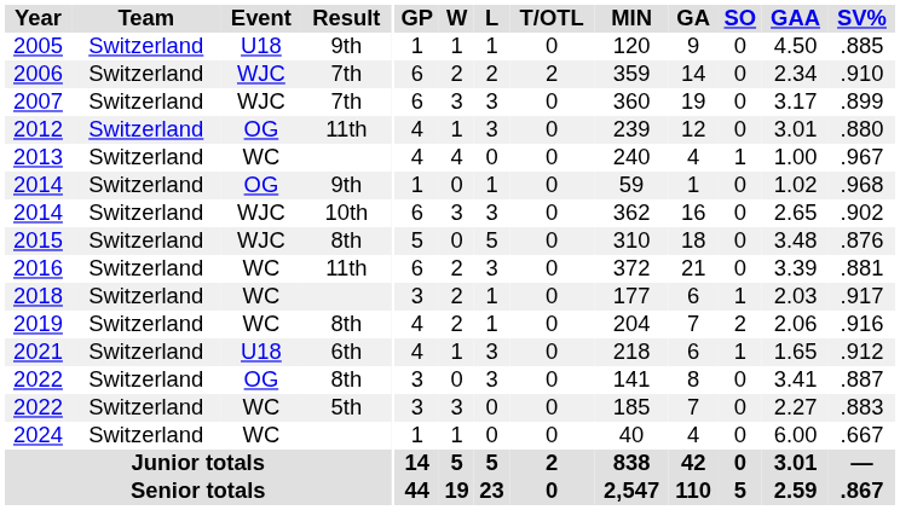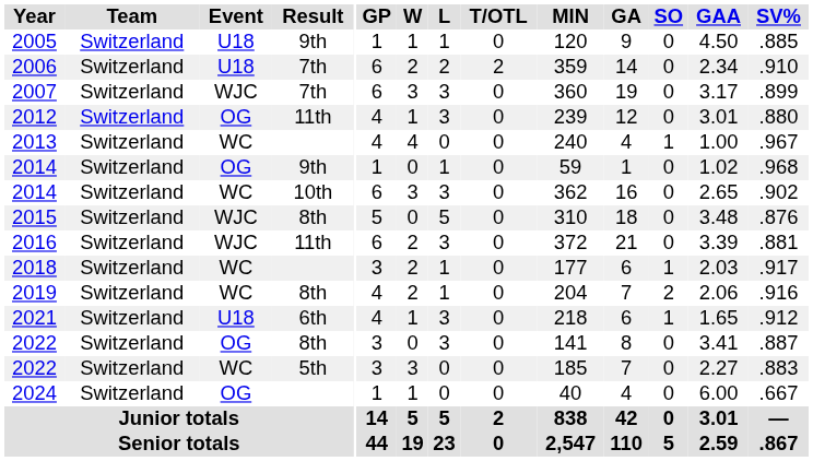2006 | Event: WJC -> U18
2014 / 10th | Event: WJC -> WC
2016 | Event: WC -> WJC
2024 | Event: WC -> OG
